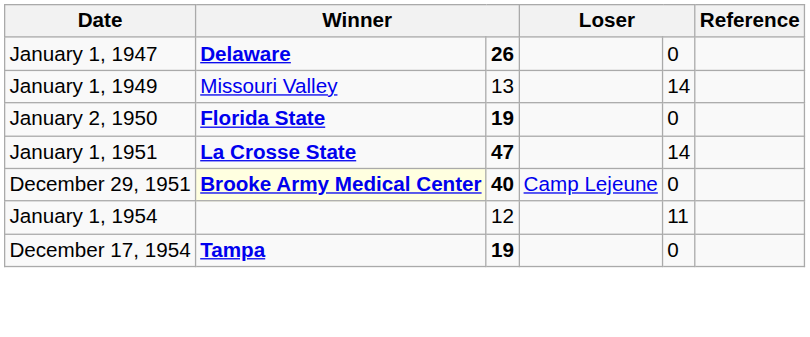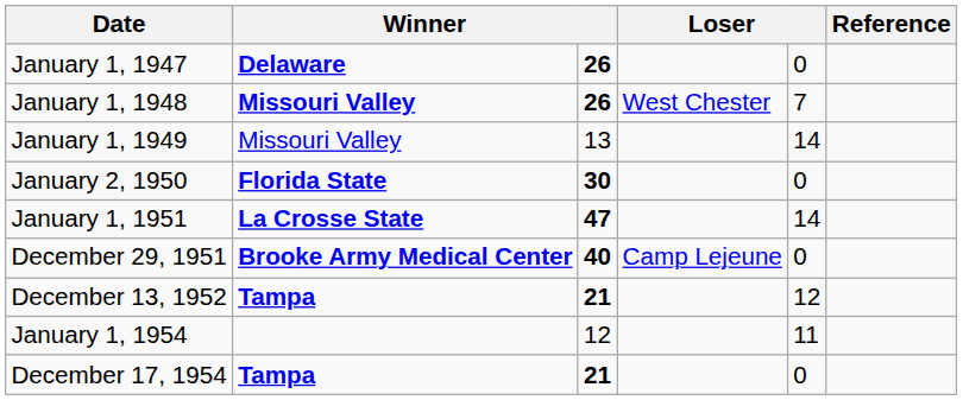+ row: January 1, 1948 | Missouri Valley | 26 | West Chester | 7
January 2, 1950 | column 3: 19 -> 30
December 29, 1951 | column 2: lightyellow background -> no background
+ row: December 13, 1952 | Tampa | 21 | 12
December 17, 1954 | column 3: 19 -> 21
